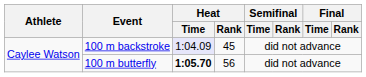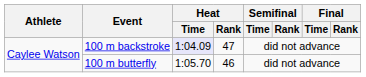100 m backstroke | Heat / Rank: 45 -> 47
100 m butterfly | Heat / Time: bold -> normal
100 m butterfly | Heat / Rank: 56 -> 46
